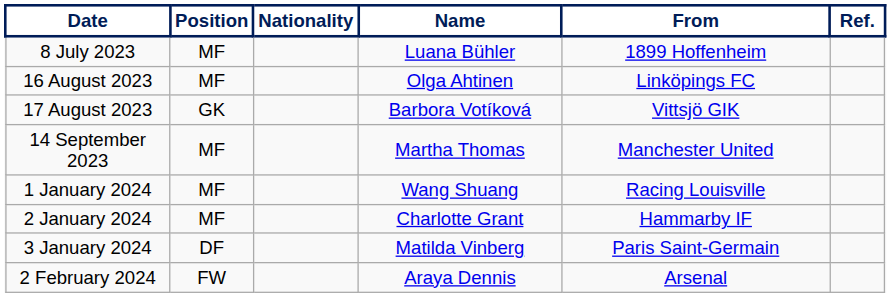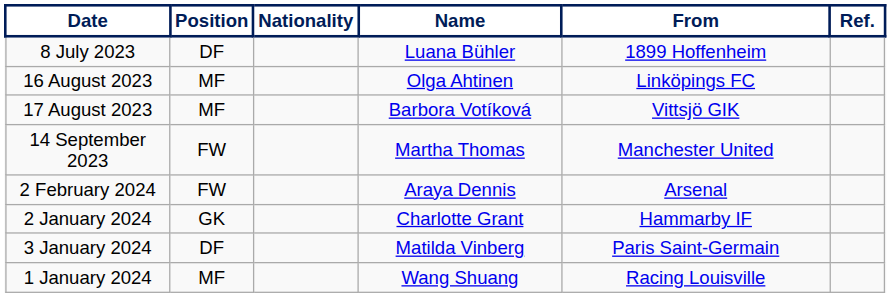8 July 2023 | Position: MF -> DF
17 August 2023 | Position: GK -> MF
14 September 2023 | Position: MF -> FW
rows swapped: 1 January 2024 <-> 2 February 2024
2 January 2024 | Position: MF -> GK
